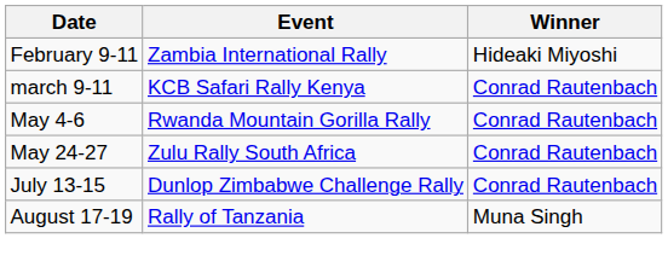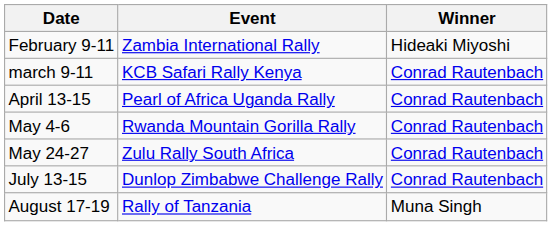+ row: April 13-15 | Pearl of Africa Uganda Rally | Conrad Rautenbach
